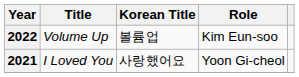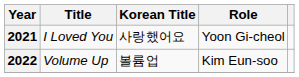rows swapped: 2021 <-> 2022
